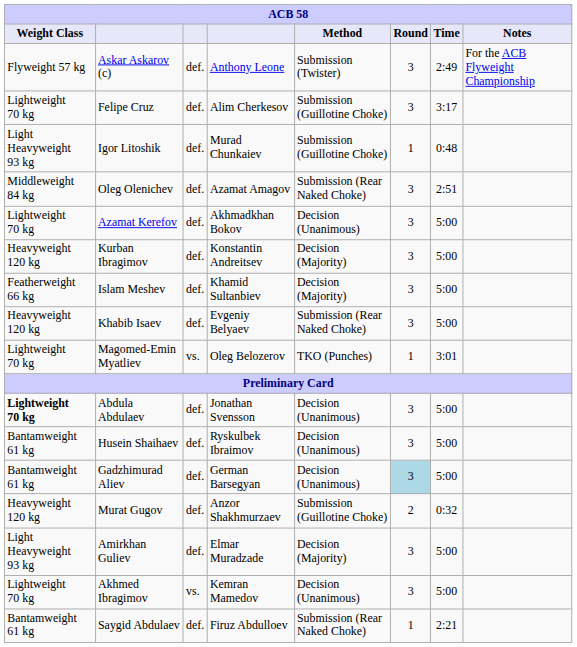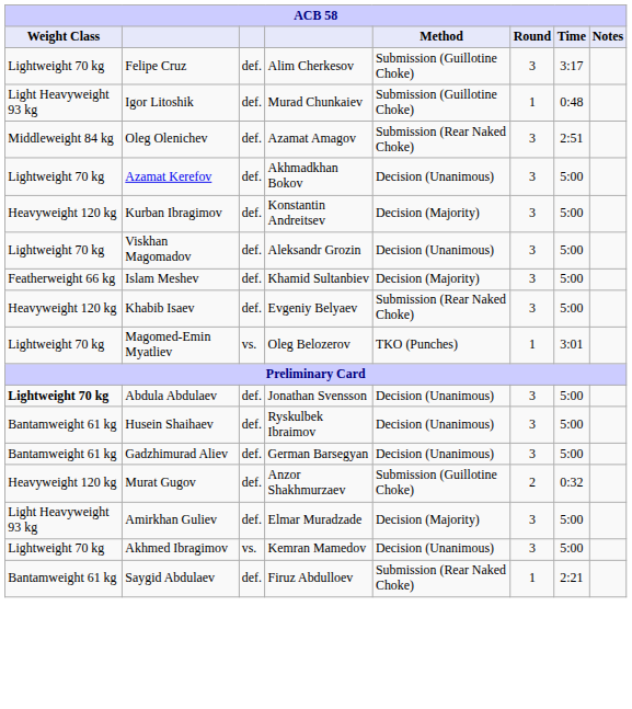- row: Flyweight 57 kg | Askar Askarov (c) | def. | Anthony Leone | Submission (Twister) | 3 | 2:49 | For the ACB Flyweight Championship
+ row: Lightweight 70 kg | Viskhan Magomadov | def. | Aleksandr Grozin | Decision (Unanimous) | 3 | 5:00
Gadzhimurad Aliev | Round: lightblue background -> no background
